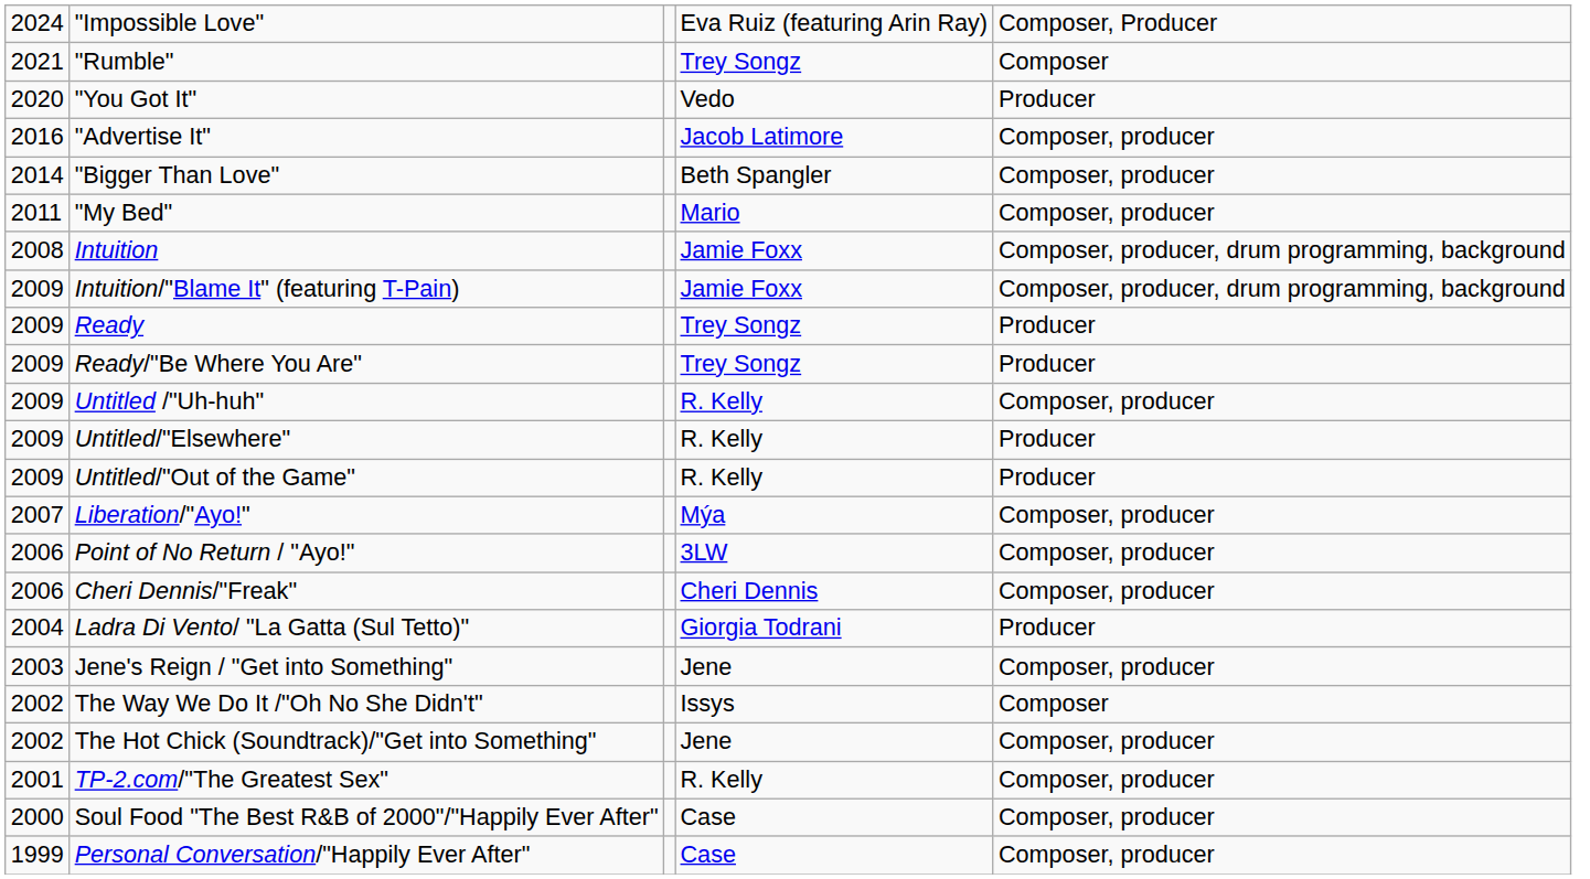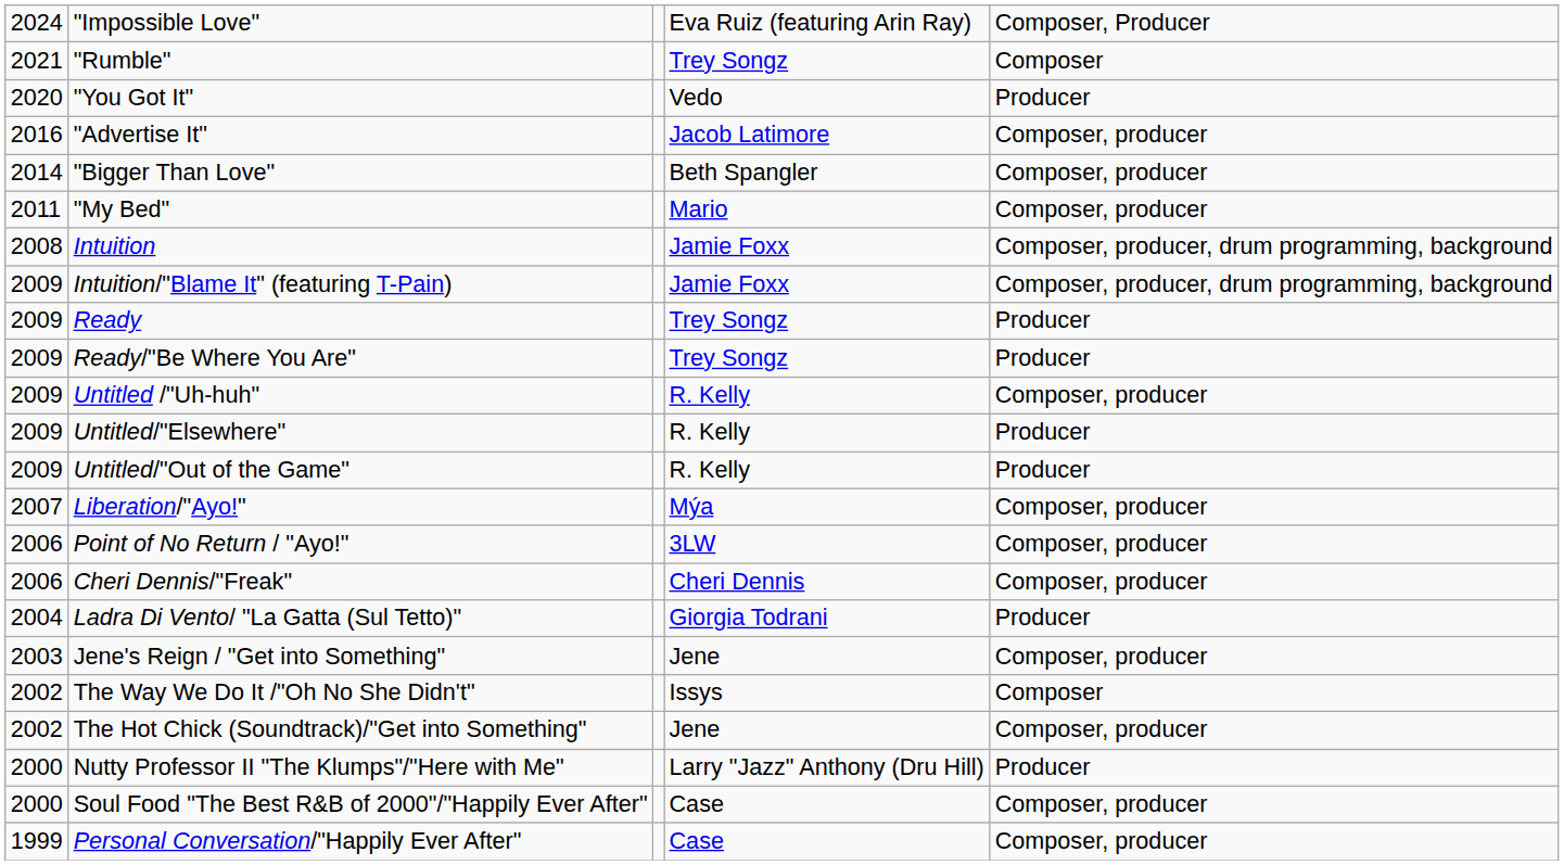- row: 2001 | TP-2.com/"The Greatest Sex" | R. Kelly | Composer, producer
+ row: 2000 | Nutty Professor II "The Klumps"/"Here with Me" | Larry "Jazz" Anthony (Dru Hill) | Producer
